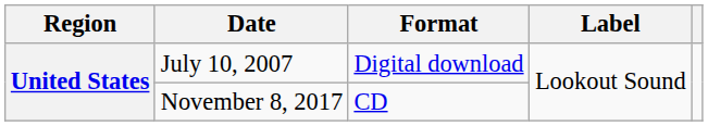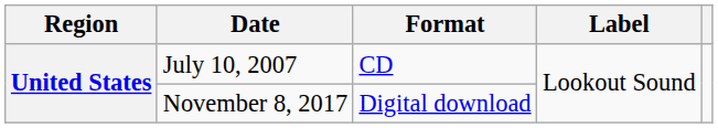July 10, 2007 | Format: Digital download -> CD
November 8, 2017 | Format: CD -> Digital download
